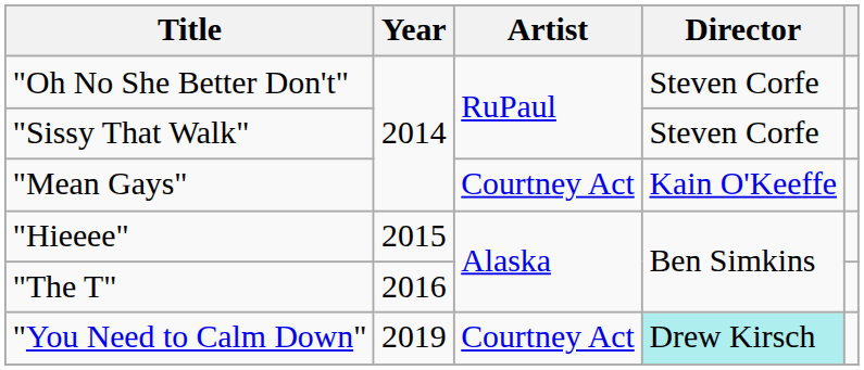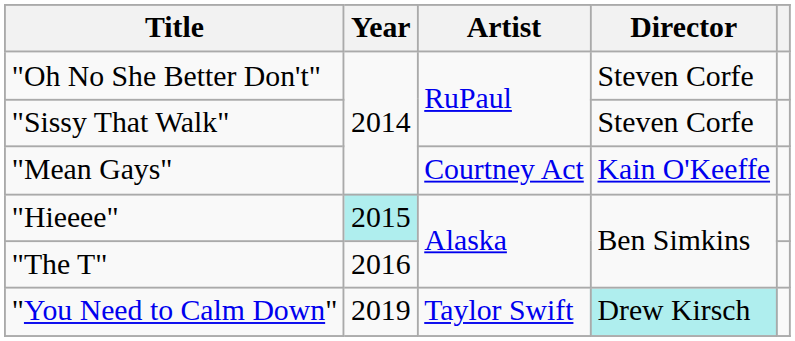"Hieeee" | Year: no background -> paleturquoise background
"You Need to Calm Down" | Artist: Courtney Act -> Taylor Swift
